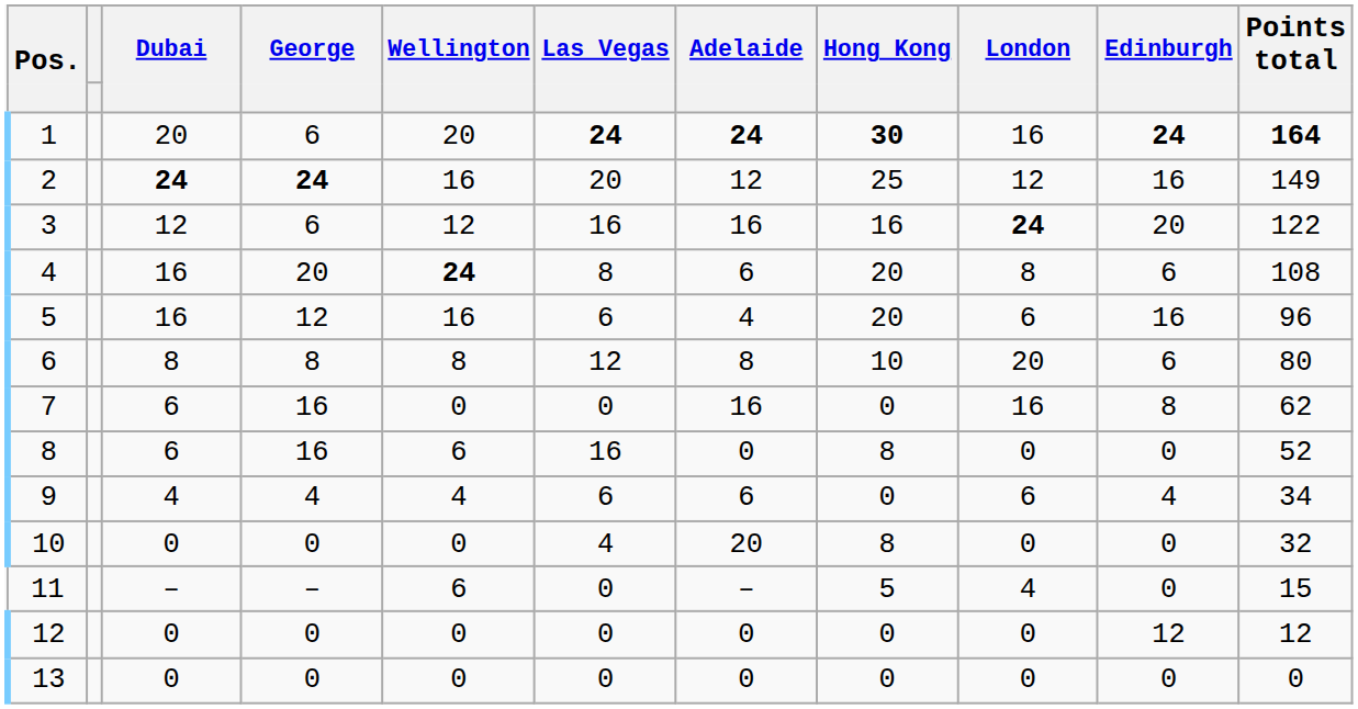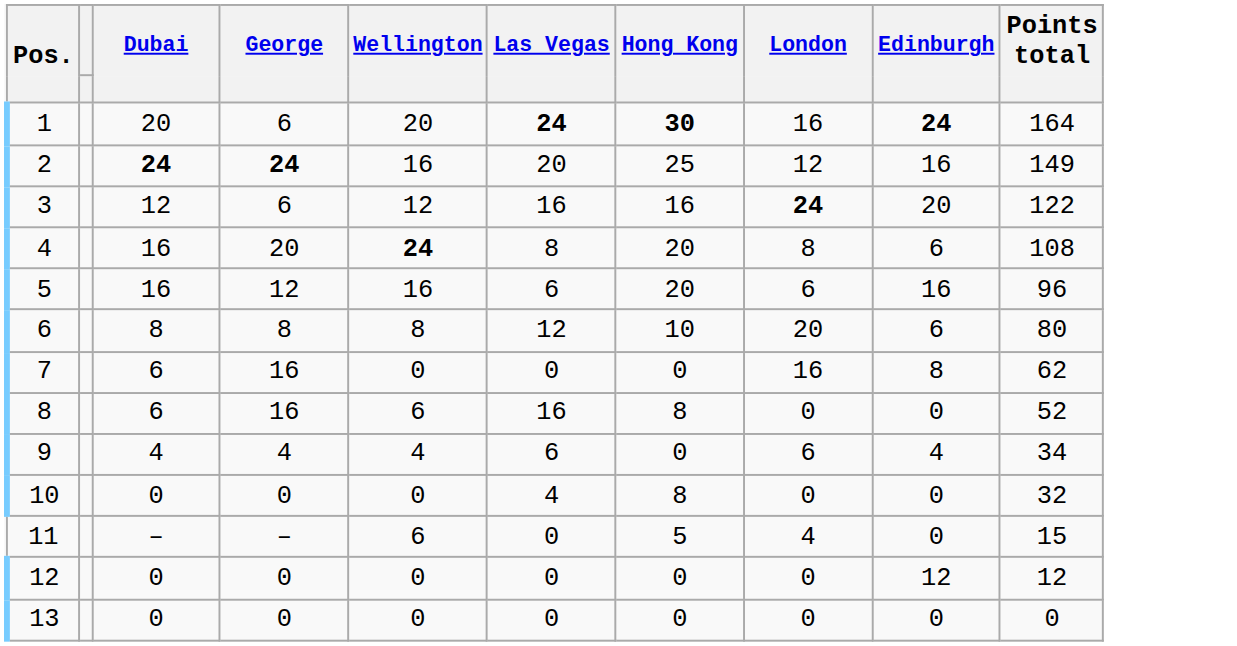- column: Adelaide | 24 | 12 | 16 | 6 | 4 | 8 | 16 | 0 | 6 | 20 | – | 0 | 0
1 | Points total: bold -> normal
